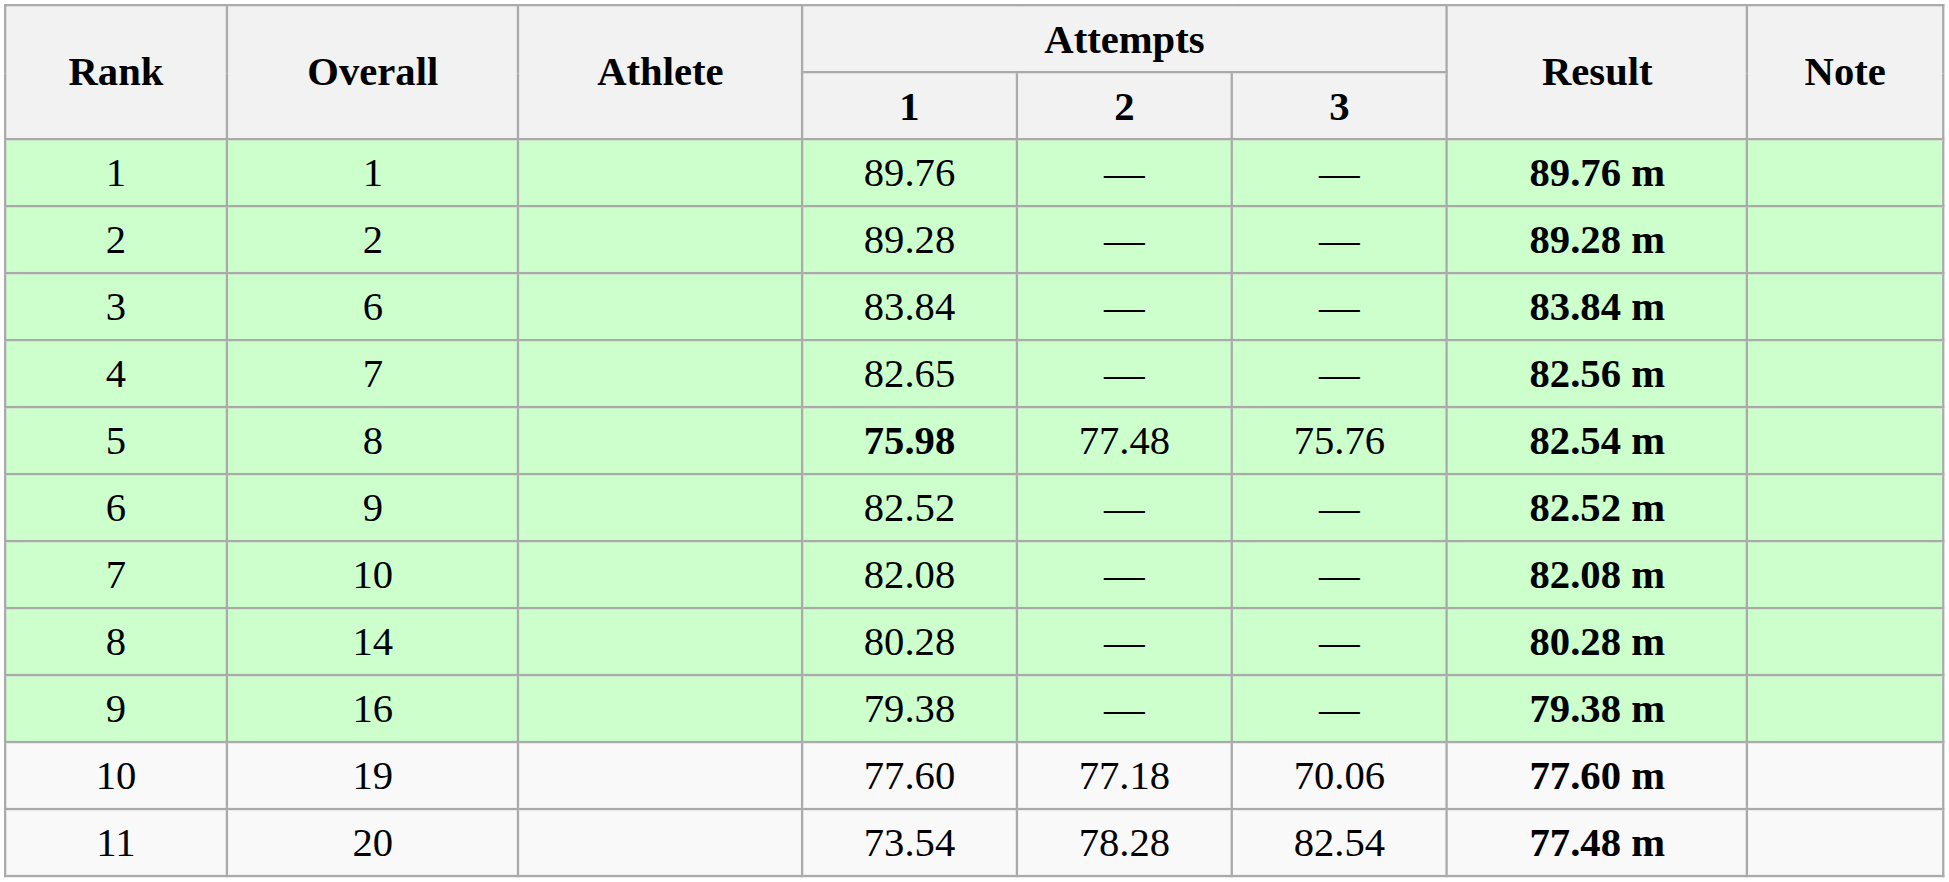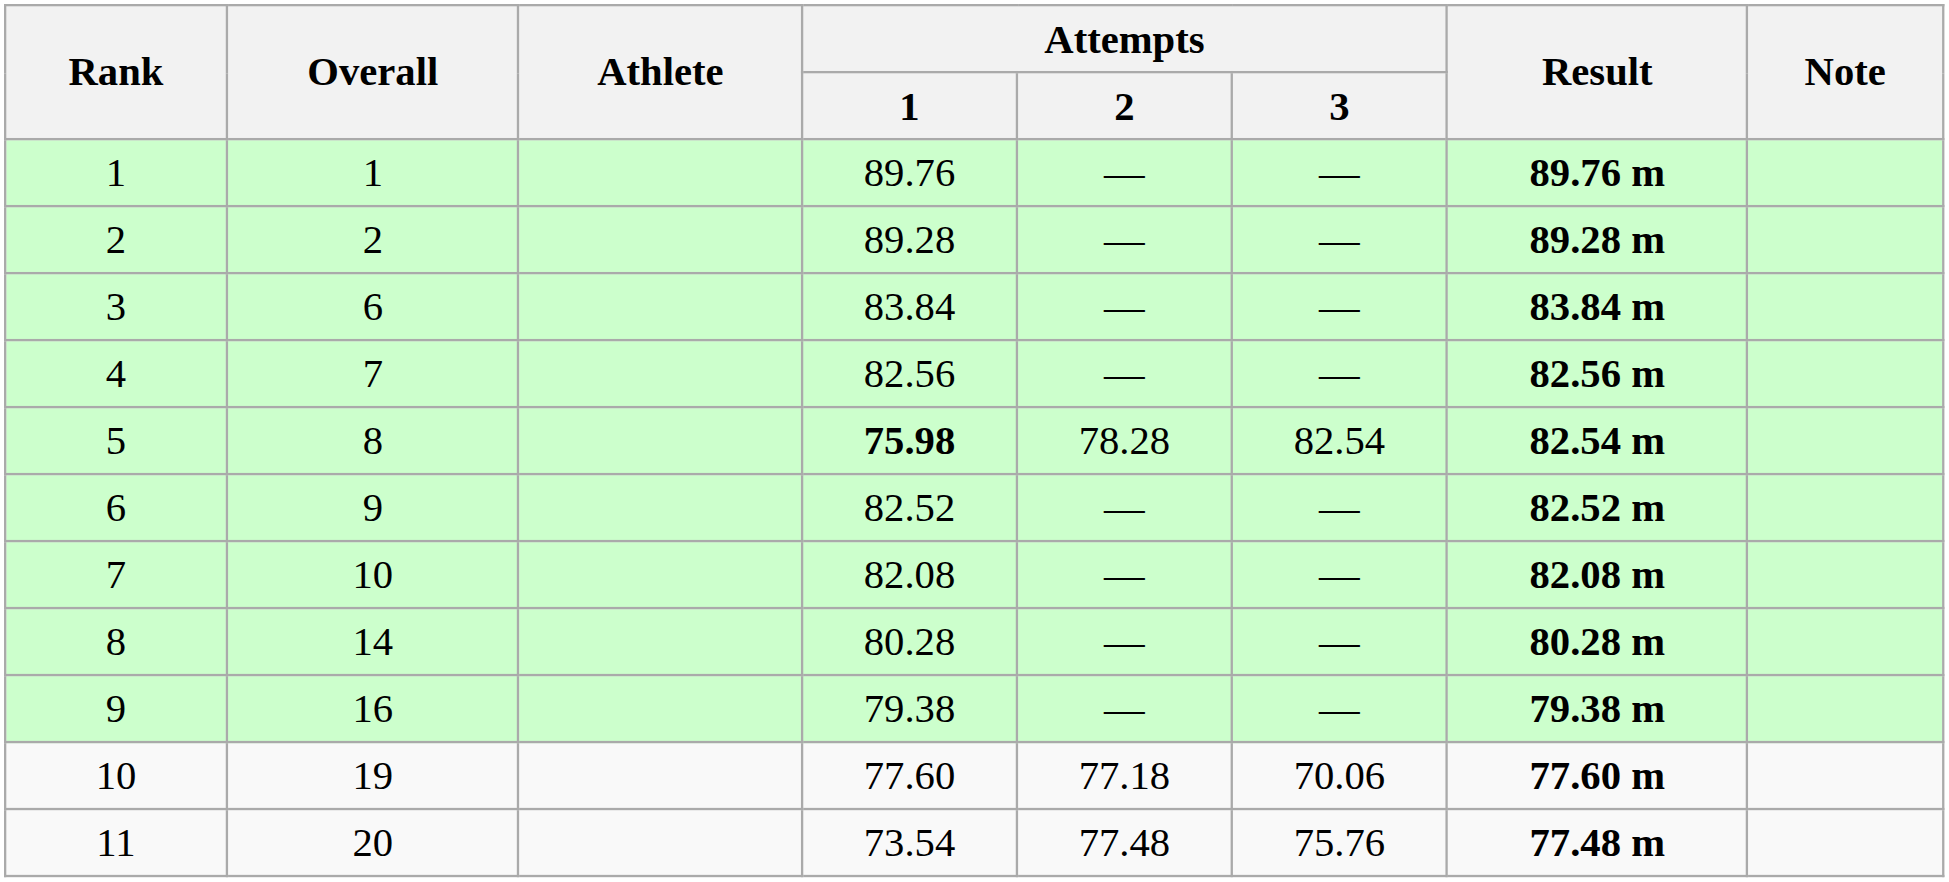4 | Attempts / 1: 82.65 -> 82.56
5 | Attempts / 2: 77.48 -> 78.28
5 | Attempts / 3: 75.76 -> 82.54
11 | Attempts / 2: 78.28 -> 77.48
11 | Attempts / 3: 82.54 -> 75.76
